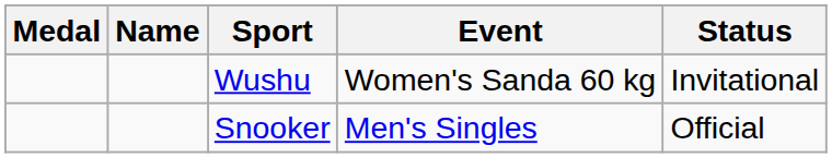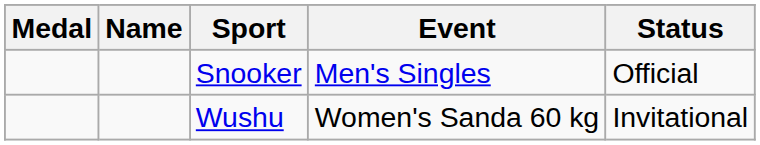rows swapped: Snooker <-> Wushu
